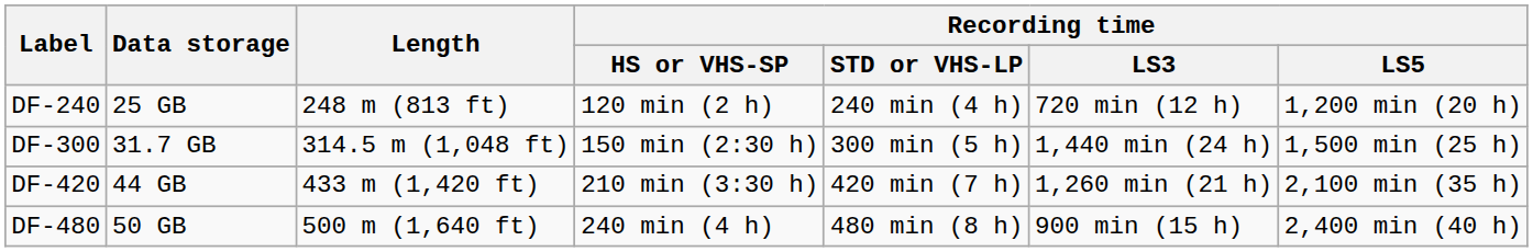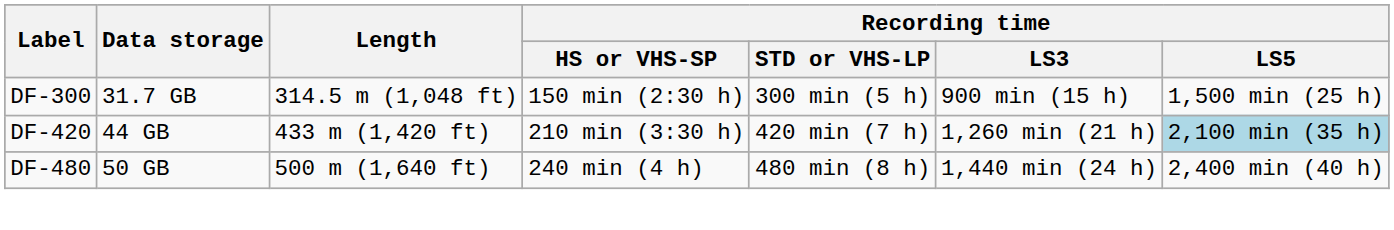- row: DF-240 | 25 GB | 248 m (813 ft) | 120 min (2 h) | 240 min (4 h) | 720 min (12 h) | 1,200 min (20 h)
DF-300 | Recording time / LS3: 1,440 min (24 h) -> 900 min (15 h)
DF-420 | Recording time / LS5: no background -> lightblue background
DF-480 | Recording time / LS3: 900 min (15 h) -> 1,440 min (24 h)
